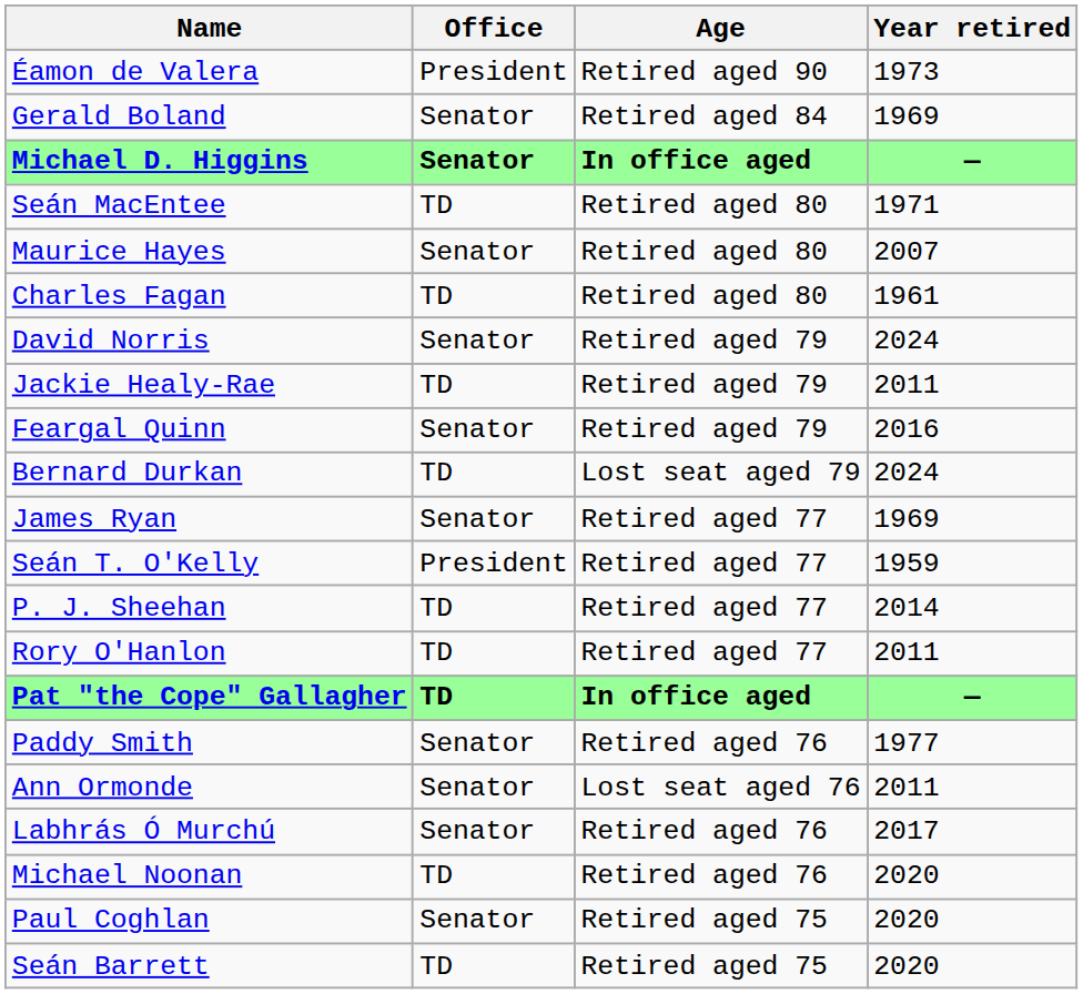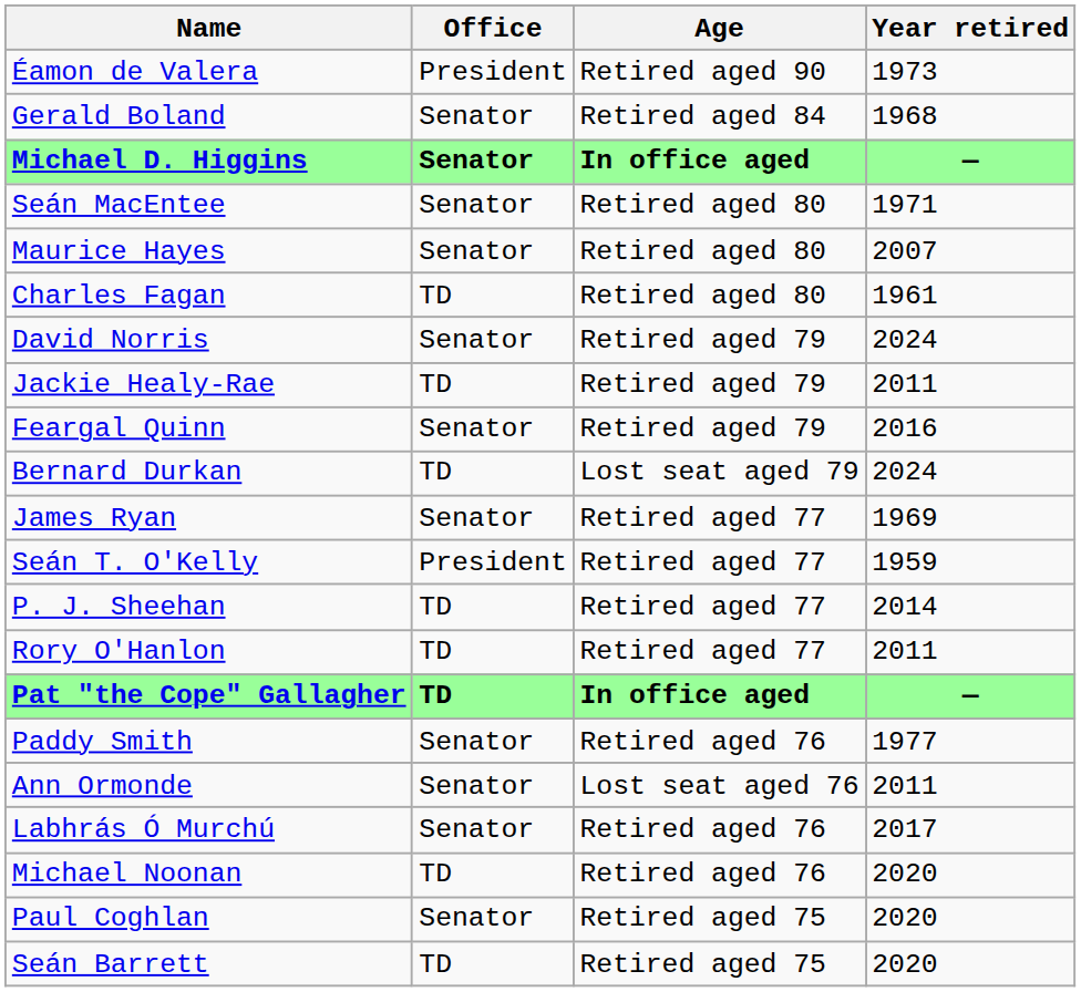Gerald Boland | Year retired: 1969 -> 1968
Seán MacEntee | Office: TD -> Senator
